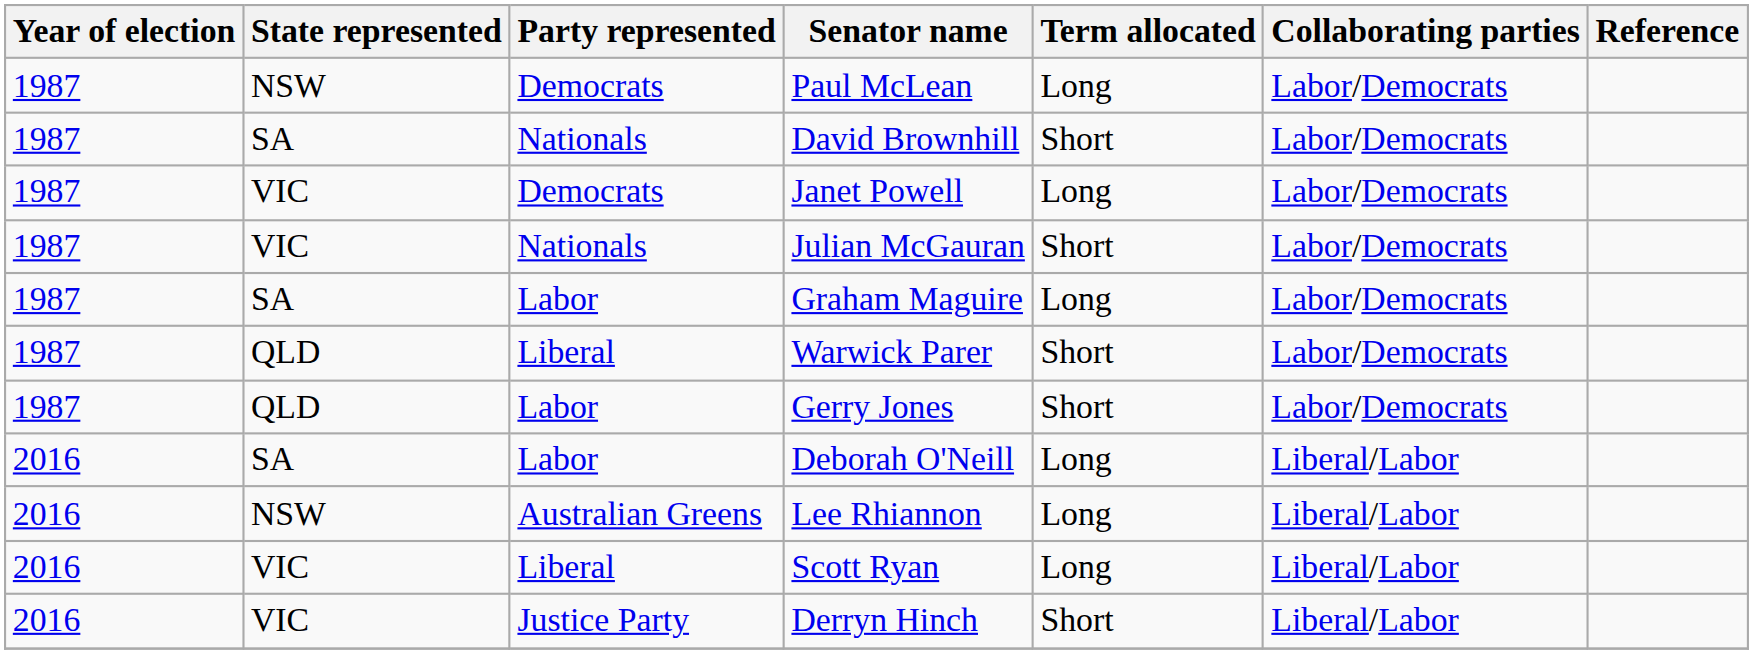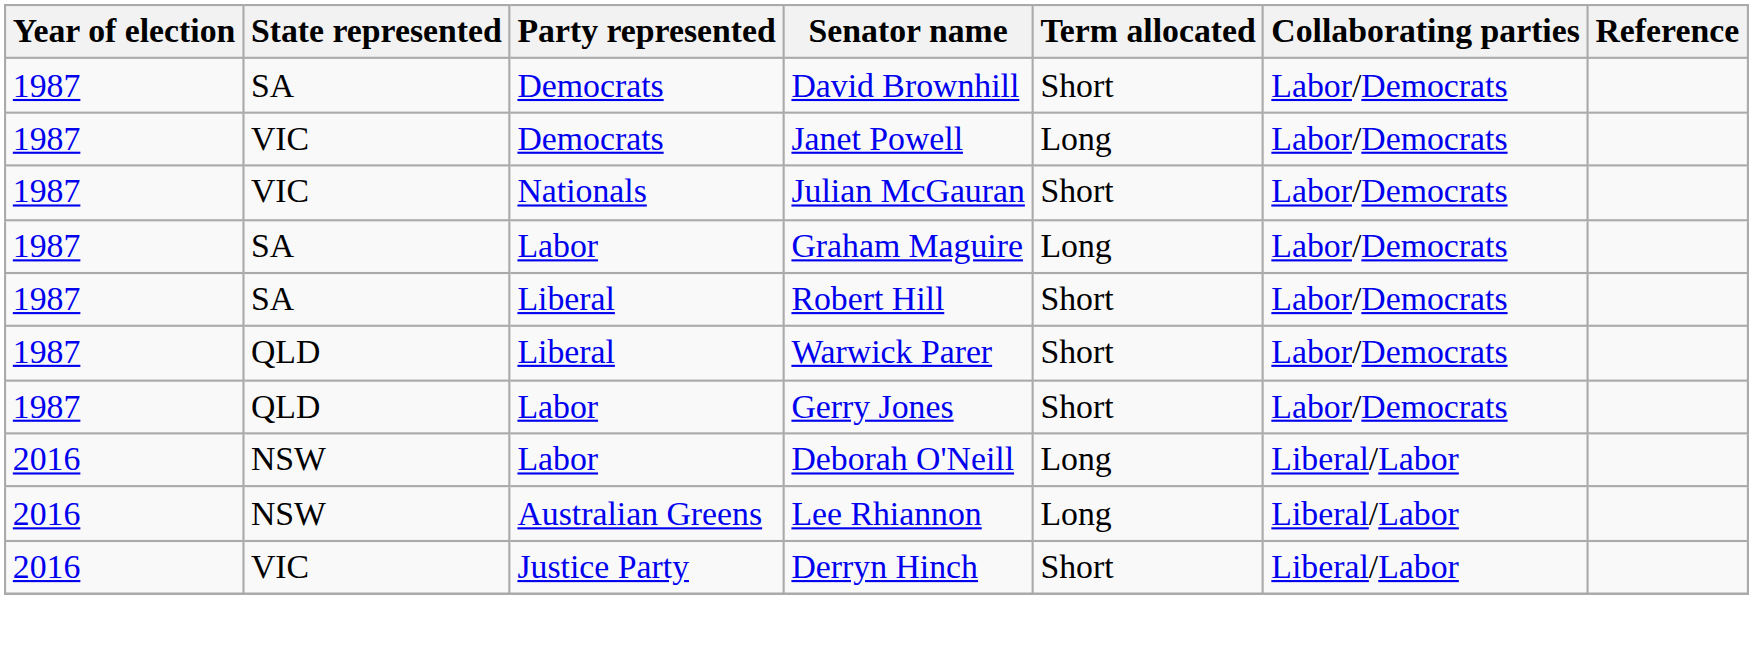- row: 1987 | NSW | Democrats | Paul McLean | Long | Labor/Democrats
David Brownhill | Party represented: Nationals -> Democrats
+ row: 1987 | SA | Liberal | Robert Hill | Short | Labor/Democrats
Deborah O'Neill | State represented: SA -> NSW
- row: 2016 | VIC | Liberal | Scott Ryan | Long | Liberal/Labor
